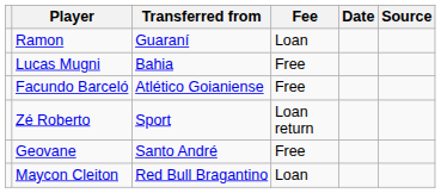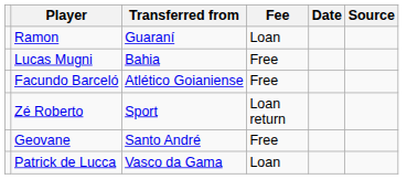- row: Maycon Cleiton | Red Bull Bragantino | Loan
+ row: Patrick de Lucca | Vasco da Gama | Loan
